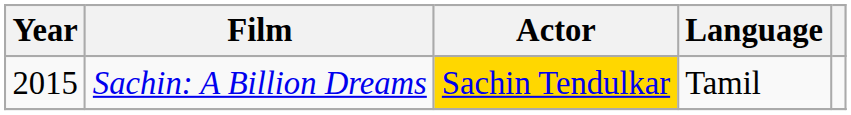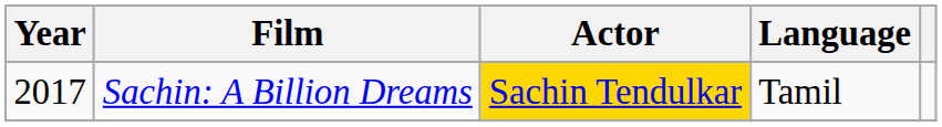Sachin: A Billion Dreams | Year: 2015 -> 2017
